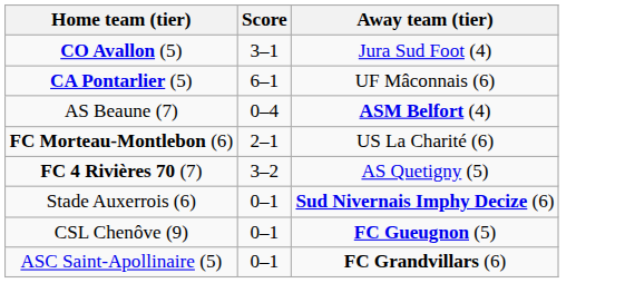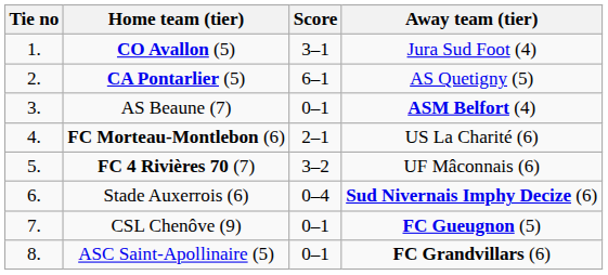+ column: Tie no | 1. | 2. | 3. | 4. | 5. | 6. | 7. | 8.
CA Pontarlier (5) | Away team (tier): UF Mâconnais (6) -> AS Quetigny (5)
AS Beaune (7) | Score: 0–4 -> 0–1
FC 4 Rivières 70 (7) | Away team (tier): AS Quetigny (5) -> UF Mâconnais (6)
Stade Auxerrois (6) | Score: 0–1 -> 0–4
